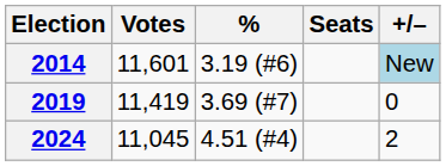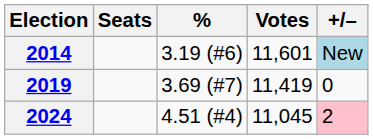columns swapped: Votes <-> Seats
2024 | +/–: no background -> pink background
